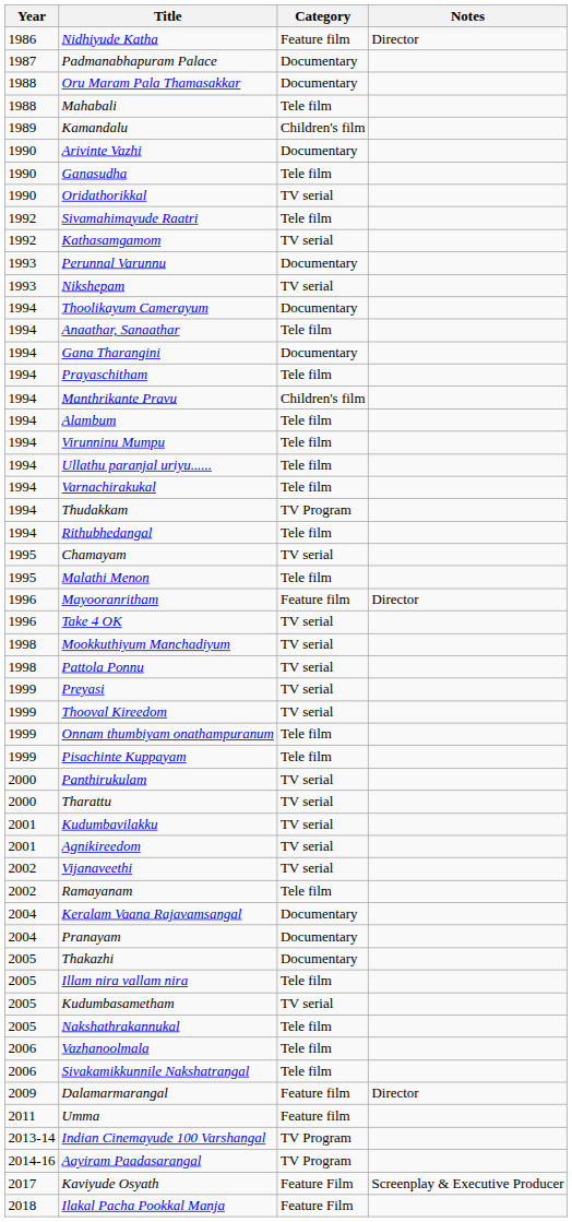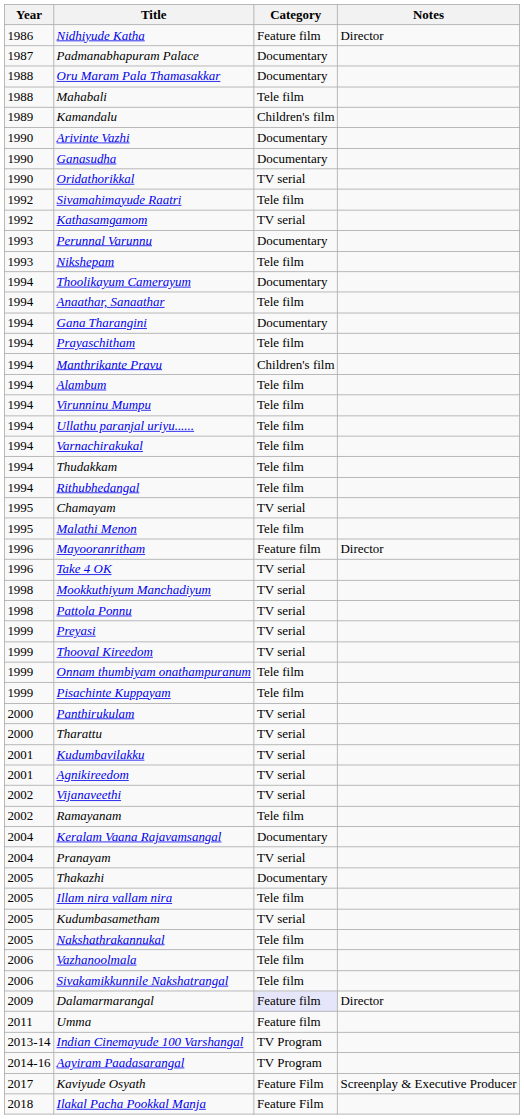Ganasudha | Category: Tele film -> Documentary
Nikshepam | Category: TV serial -> Tele film
Thudakkam | Category: TV Program -> Tele film
Pranayam | Category: Documentary -> TV serial
Dalamarmarangal | Category: no background -> lavender background
